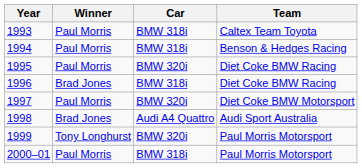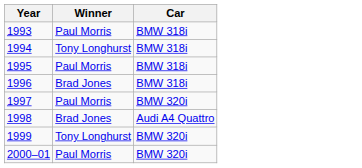- column: Team | Caltex Team Toyota | Benson & Hedges Racing | Diet Coke BMW Racing | Diet Coke BMW Racing | Diet Coke BMW Motorsport | Audi Sport Australia | Paul Morris Motorsport | Paul Morris Motorsport
1994 | Winner: Paul Morris -> Tony Longhurst
1995 | Car: BMW 320i -> BMW 318i
2000–01 | Car: BMW 318i -> BMW 320i
